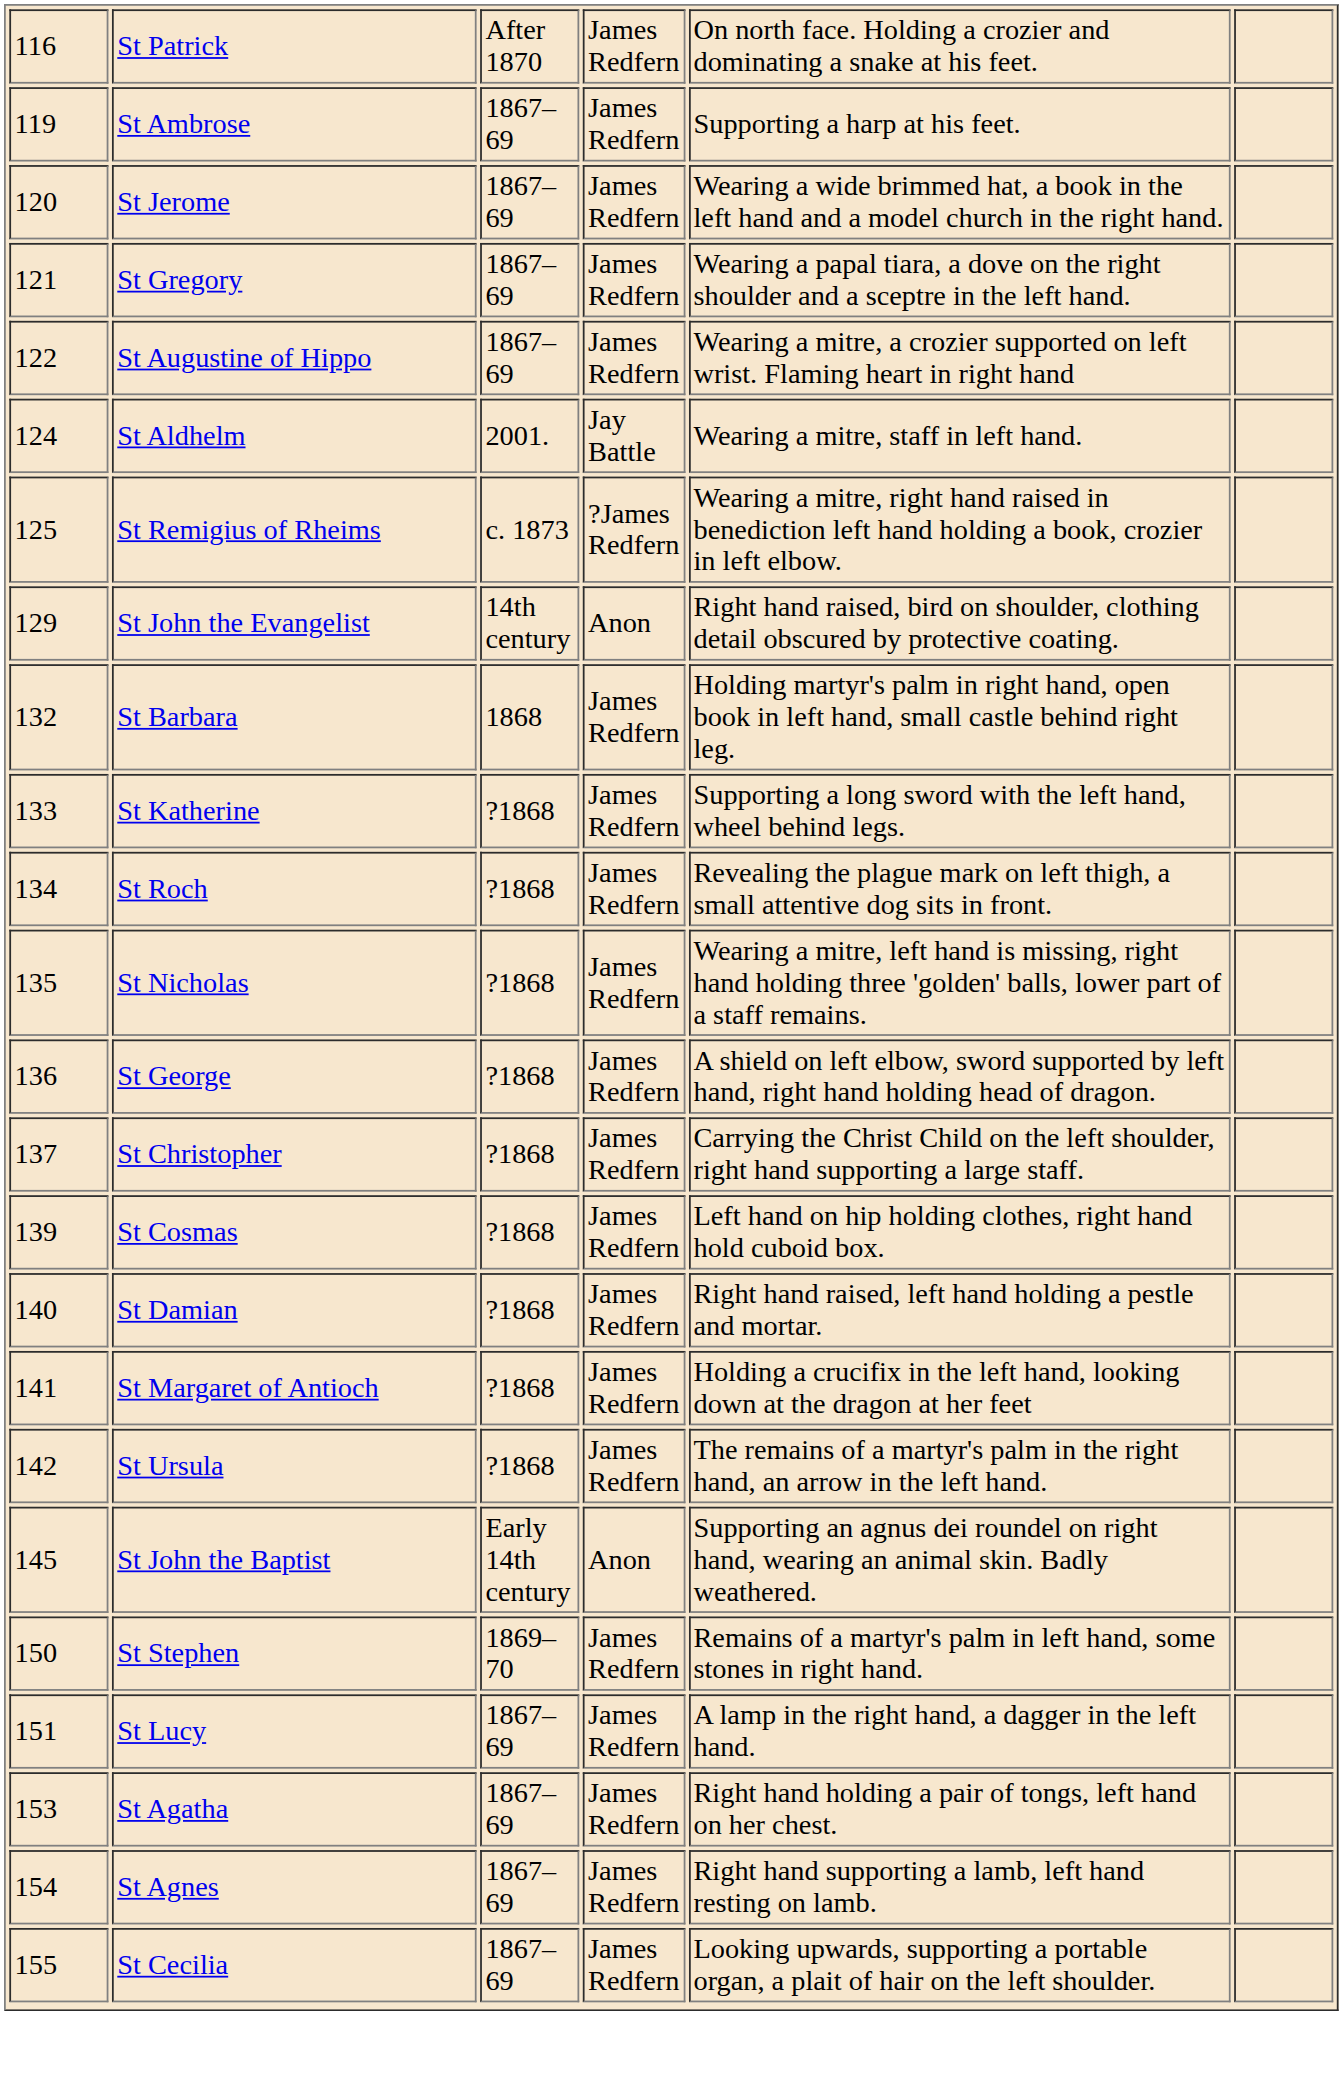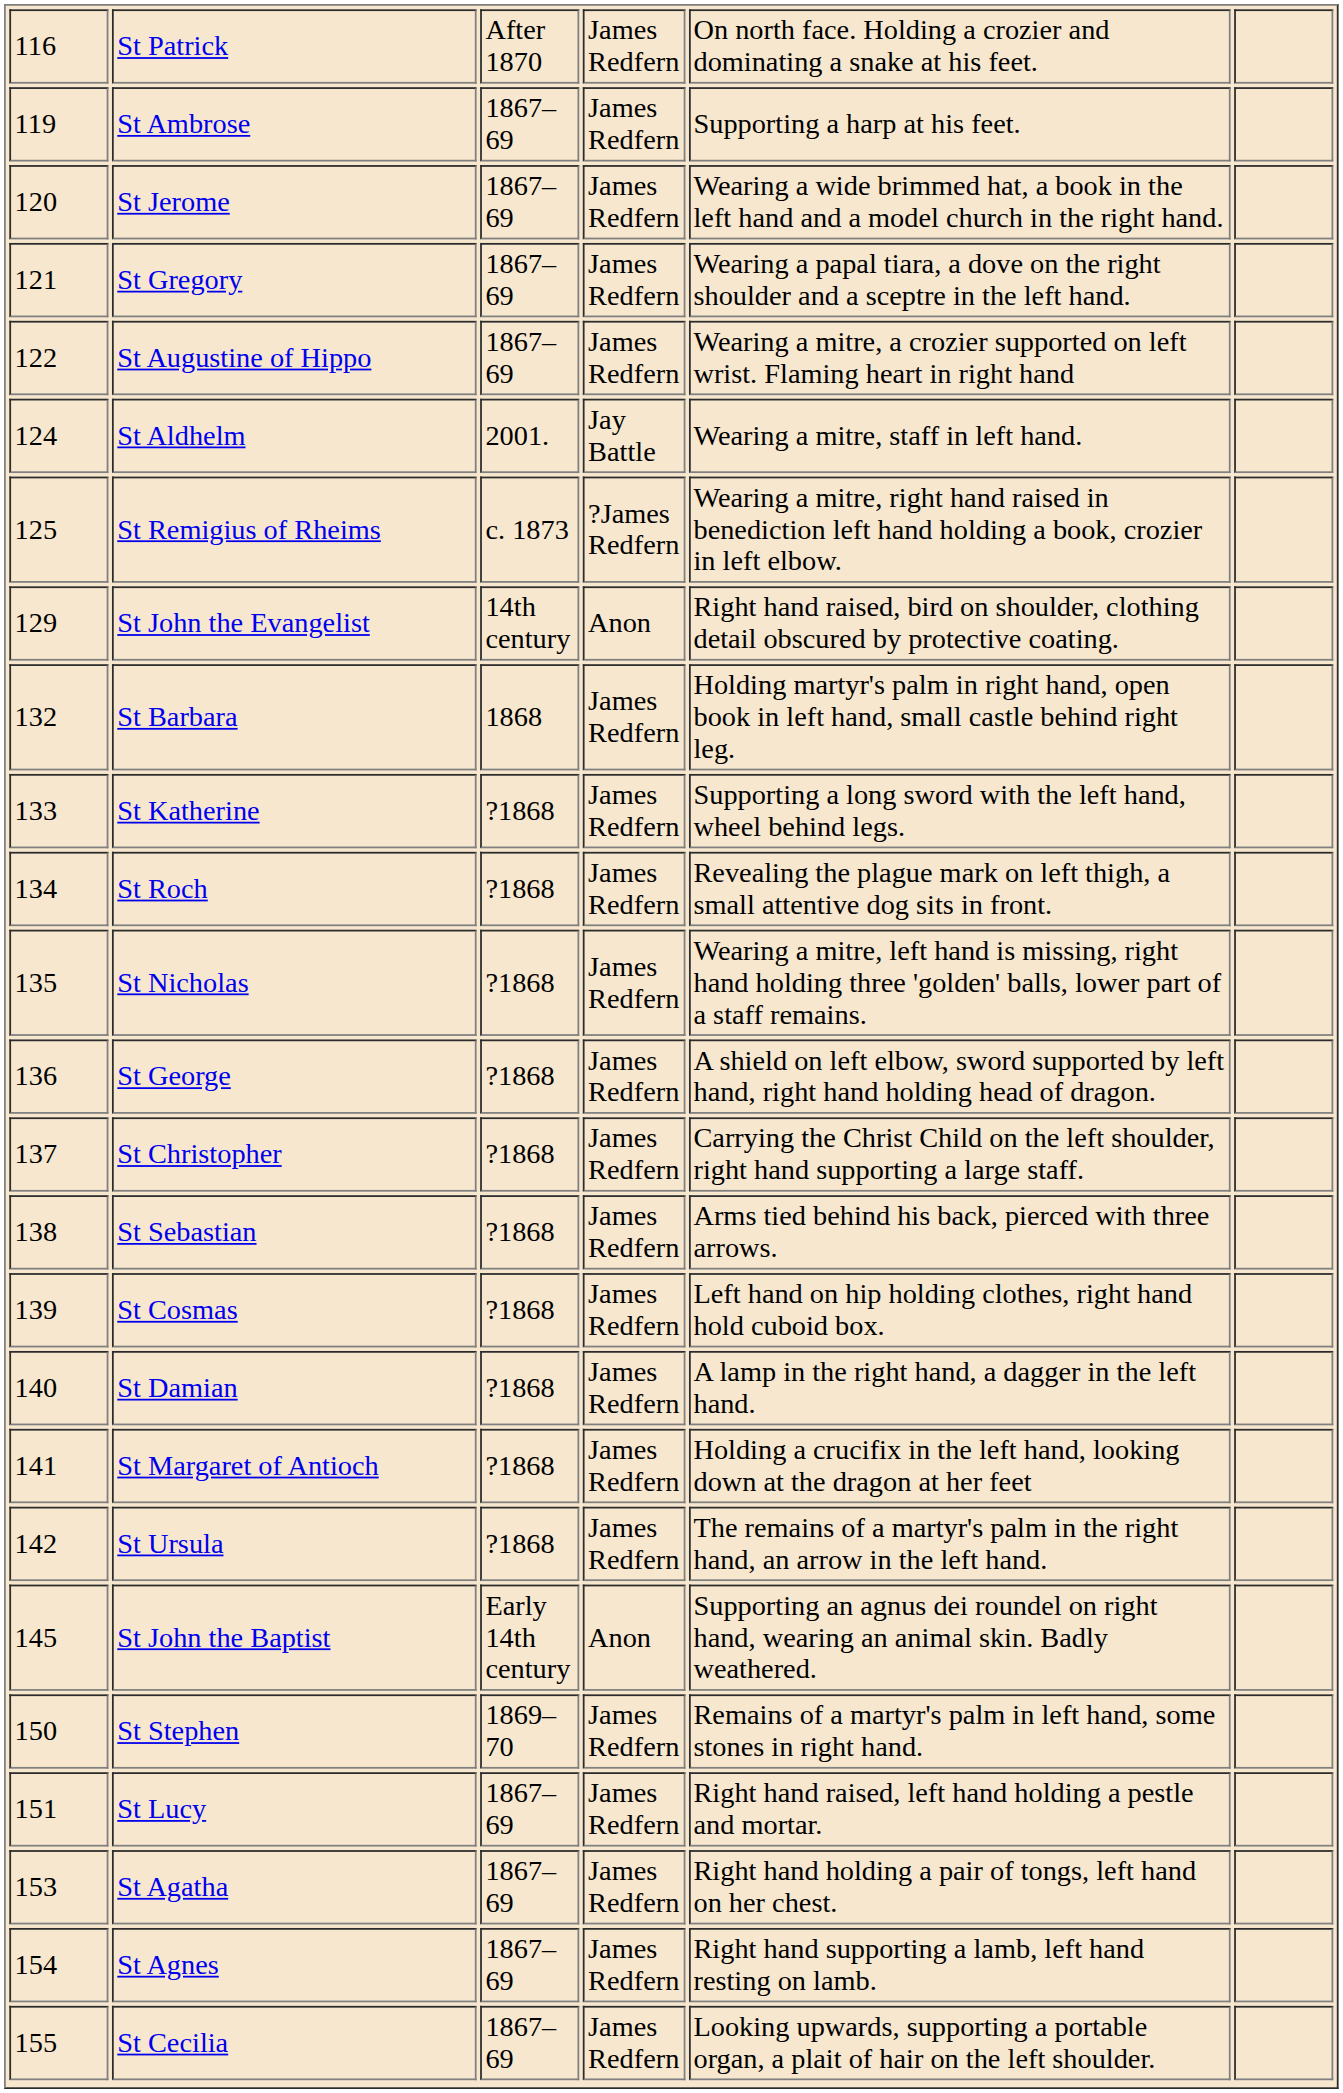+ row: 138 | St Sebastian | ?1868 | James Redfern | Arms tied behind his back, pierced with three arrows.
St Damian | column 5: Right hand raised, left hand holding a pestle and mortar. -> A lamp in the right hand, a dagger in the left hand.
St Lucy | column 5: A lamp in the right hand, a dagger in the left hand. -> Right hand raised, left hand holding a pestle and mortar.
